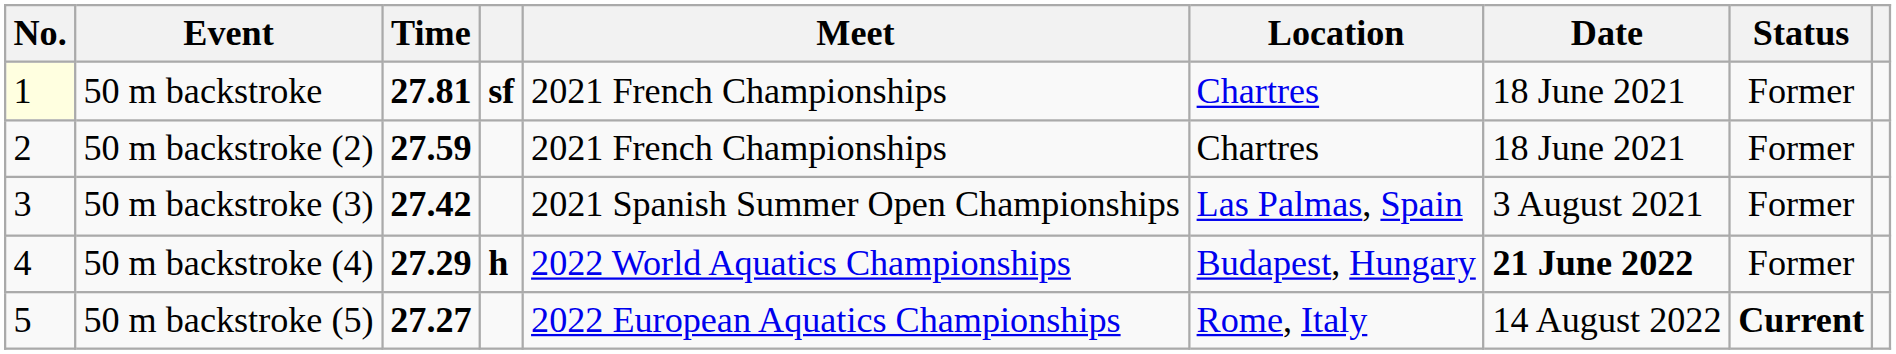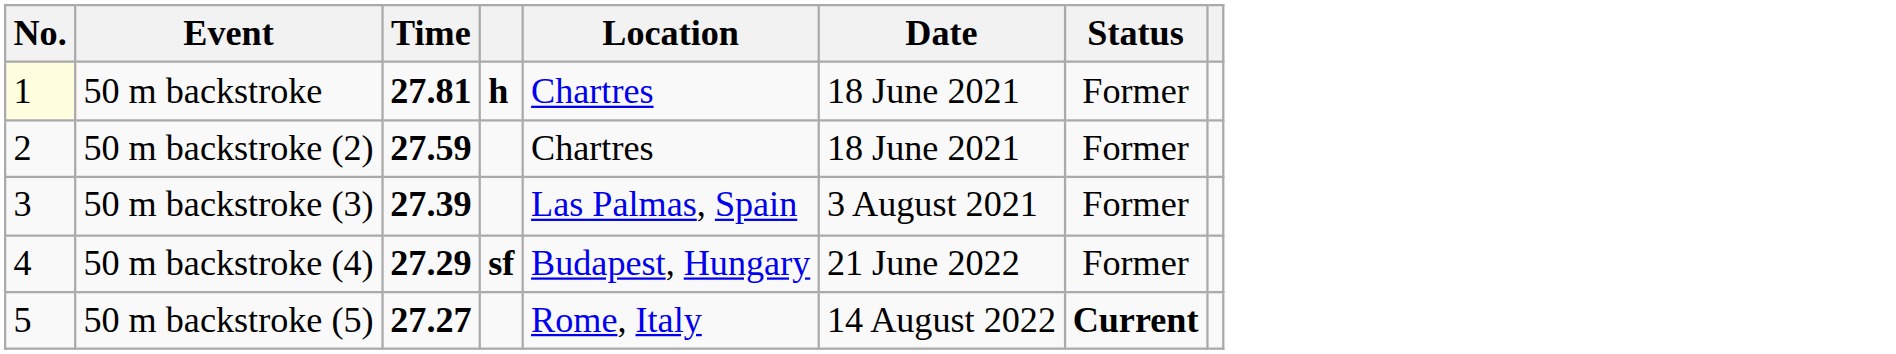- column: Meet | 2021 French Championships | 2021 French Championships | 2021 Spanish Summer Open Championships | 2022 World Aquatics Championships | 2022 European Aquatics Championships
50 m backstroke | column 4: sf -> h
50 m backstroke (3) | Time: 27.42 -> 27.39
50 m backstroke (4) | column 4: h -> sf
50 m backstroke (4) | Date: bold -> normal
